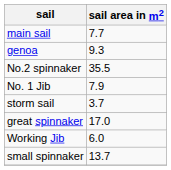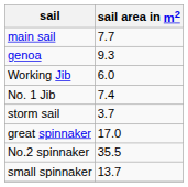rows swapped: Working Jib <-> No.2 spinnaker
No. 1 Jib | sail area in m2: 7.9 -> 7.4
